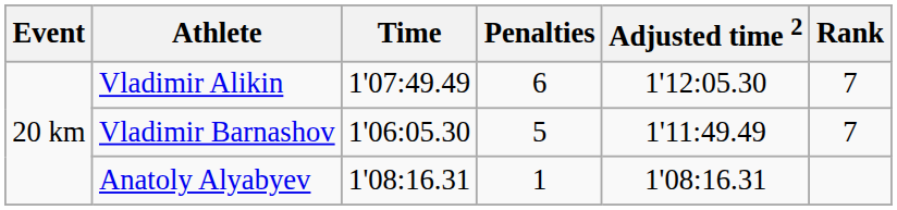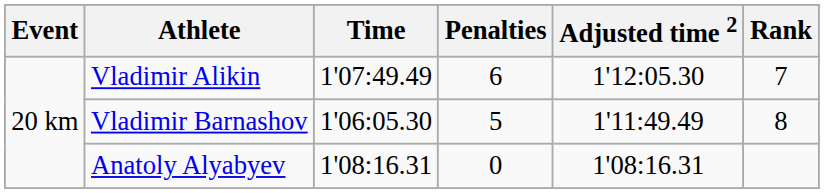Vladimir Barnashov | Rank: 7 -> 8
Anatoly Alyabyev | Penalties: 1 -> 0
